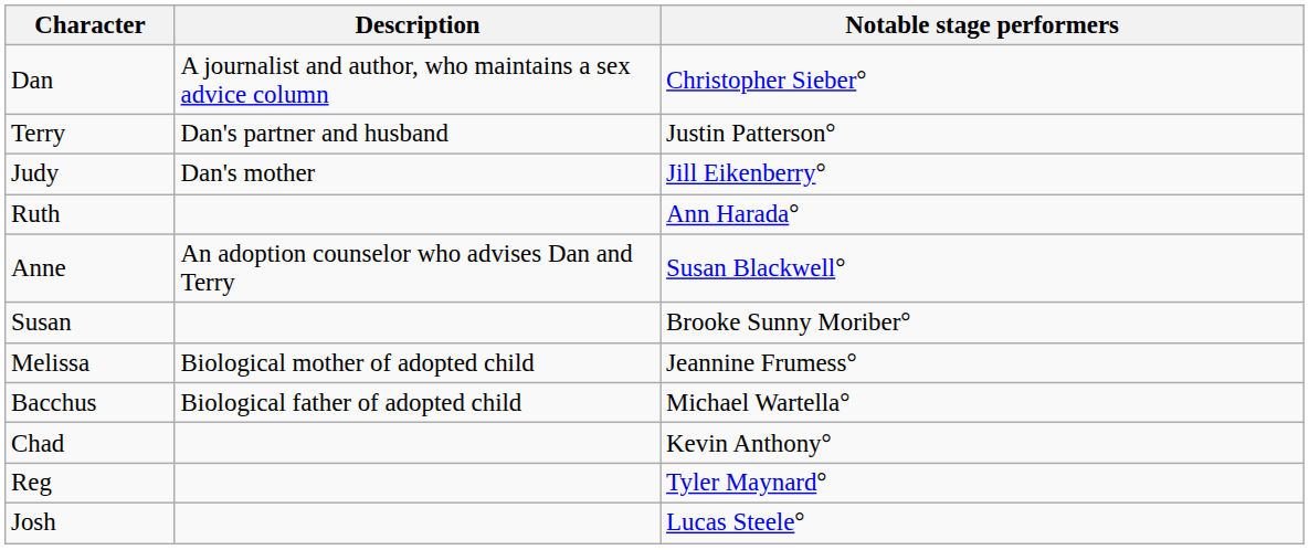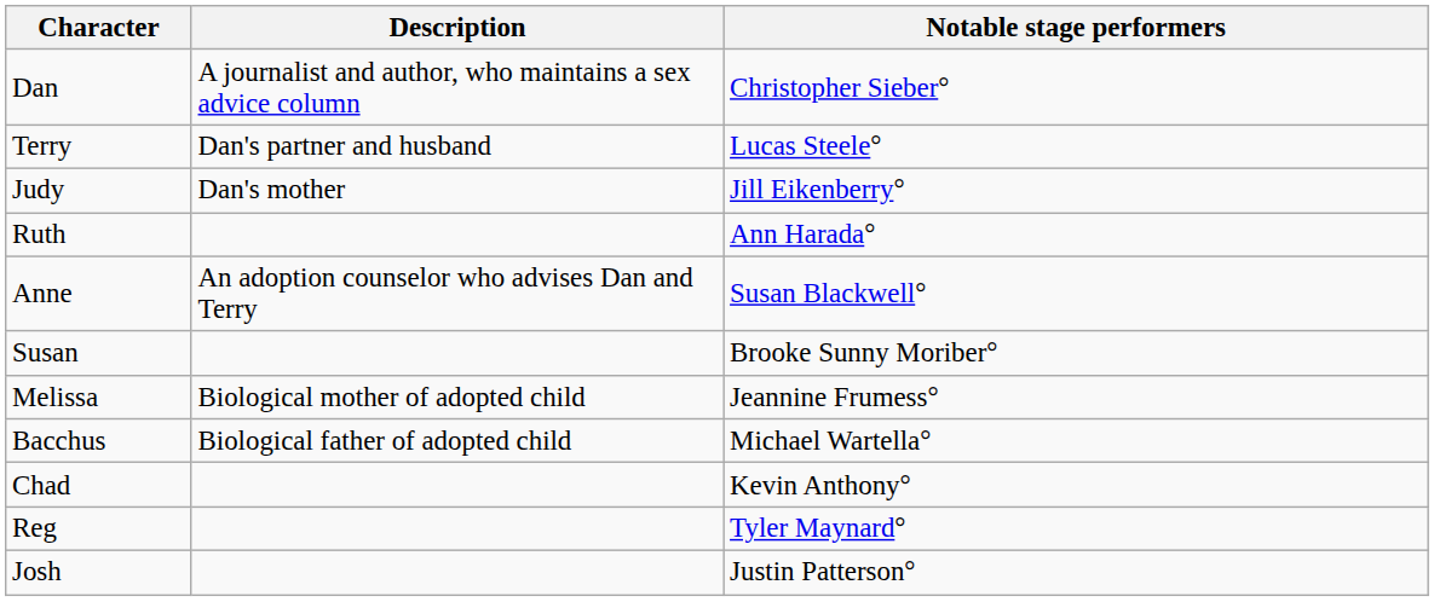Terry | Notable stage performers: Justin Patterson° -> Lucas Steele°
Josh | Notable stage performers: Lucas Steele° -> Justin Patterson°
